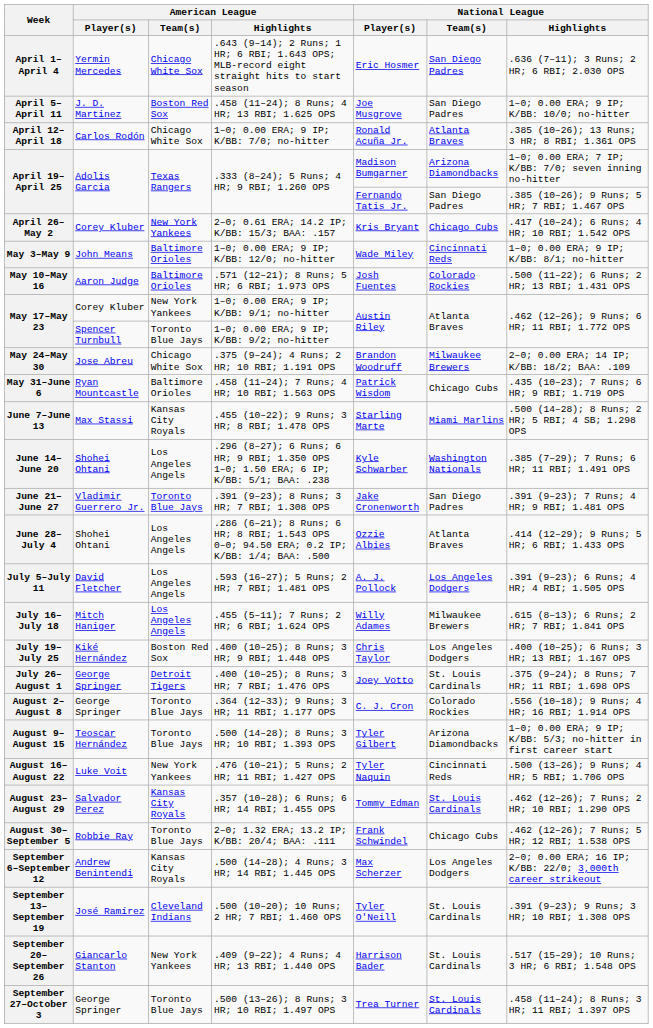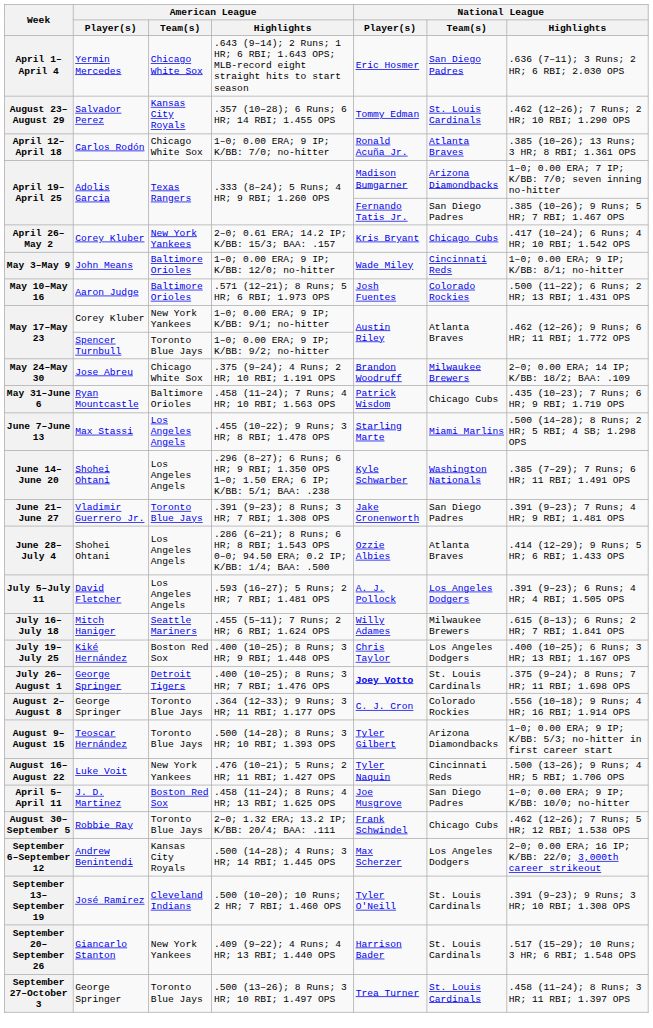rows swapped: April 5–April 11 <-> August 23–August 29
June 7–June 13 | American League / Team(s): Kansas City Royals -> Los Angeles Angels
July 16–July 18 | American League / Team(s): Los Angeles Angels -> Seattle Mariners
July 26–August 1 | National League / Player(s): normal -> bold
